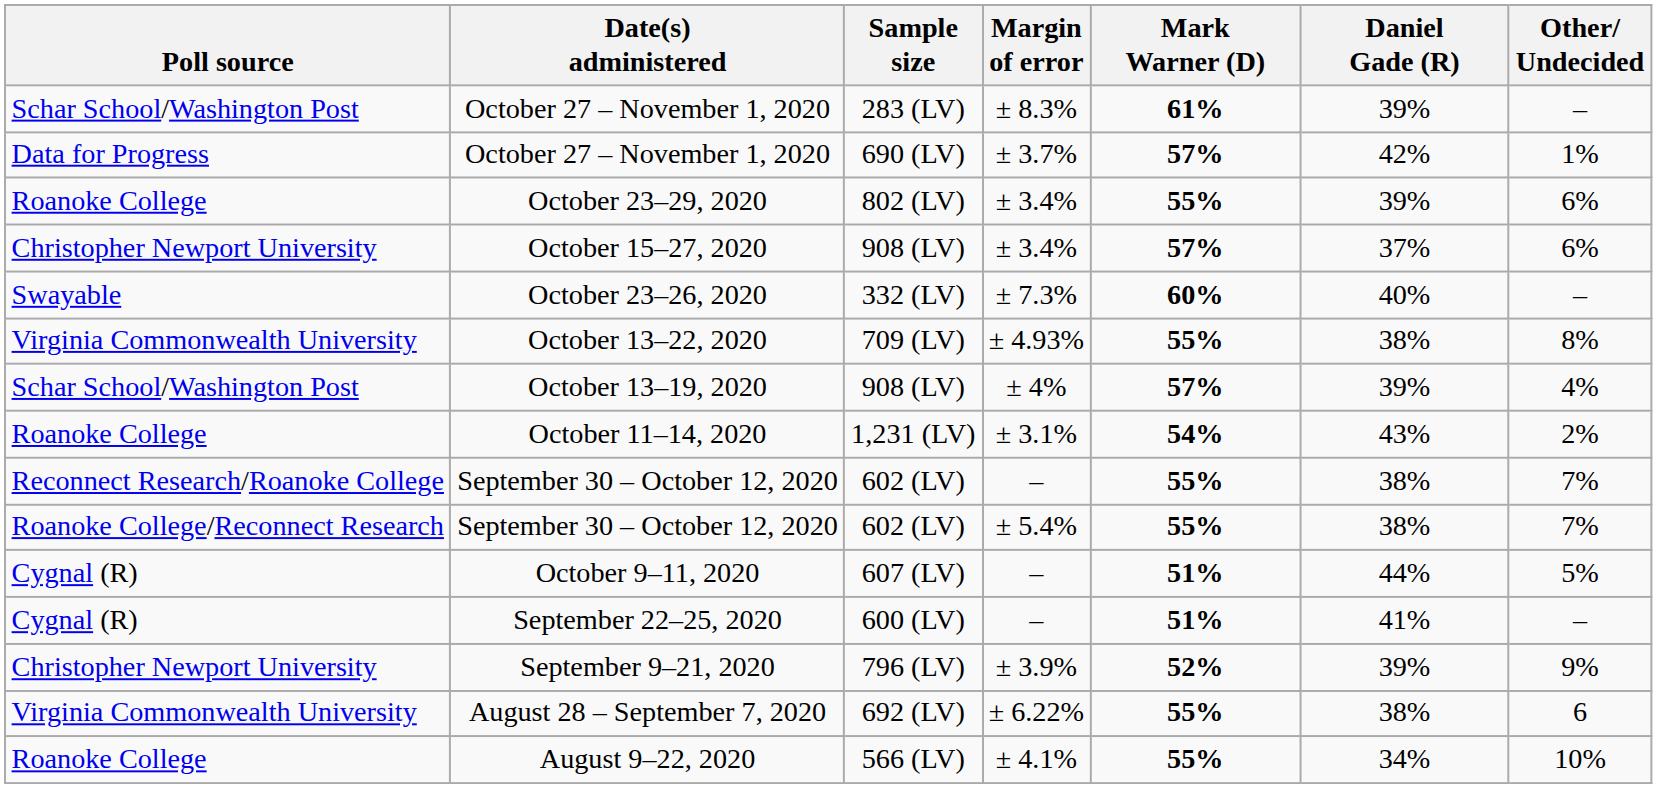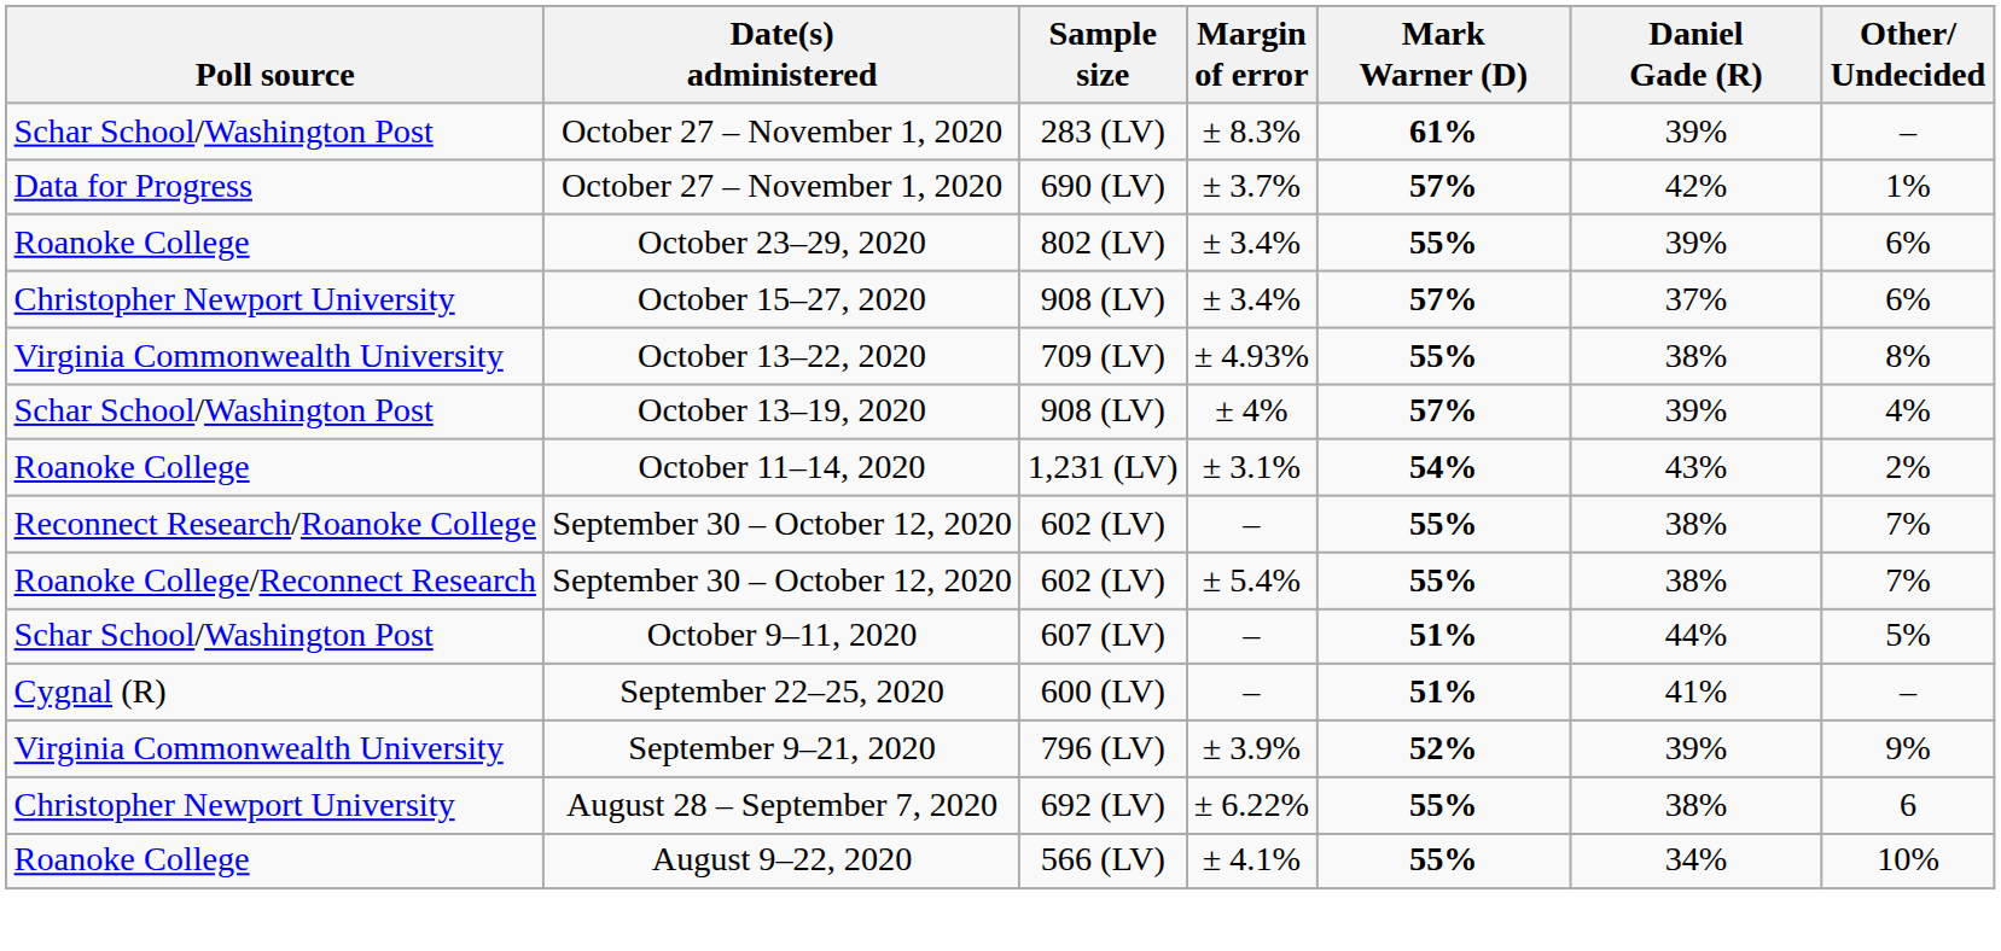- row: Swayable | October 23–26, 2020 | 332 (LV) | ± 7.3% | 60% | 40% | –
October 9–11, 2020 | Poll source: Cygnal (R) -> Schar School/Washington Post
September 9–21, 2020 | Poll source: Christopher Newport University -> Virginia Commonwealth University
August 28 – September 7, 2020 | Poll source: Virginia Commonwealth University -> Christopher Newport University
